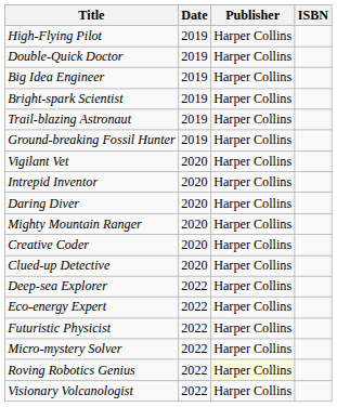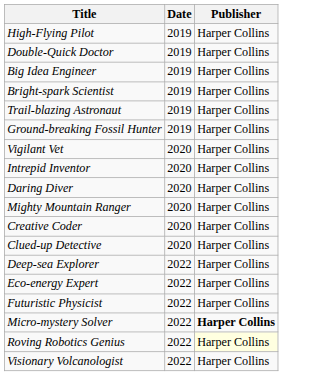- column: ISBN
Micro-mystery Solver | Publisher: normal -> bold
